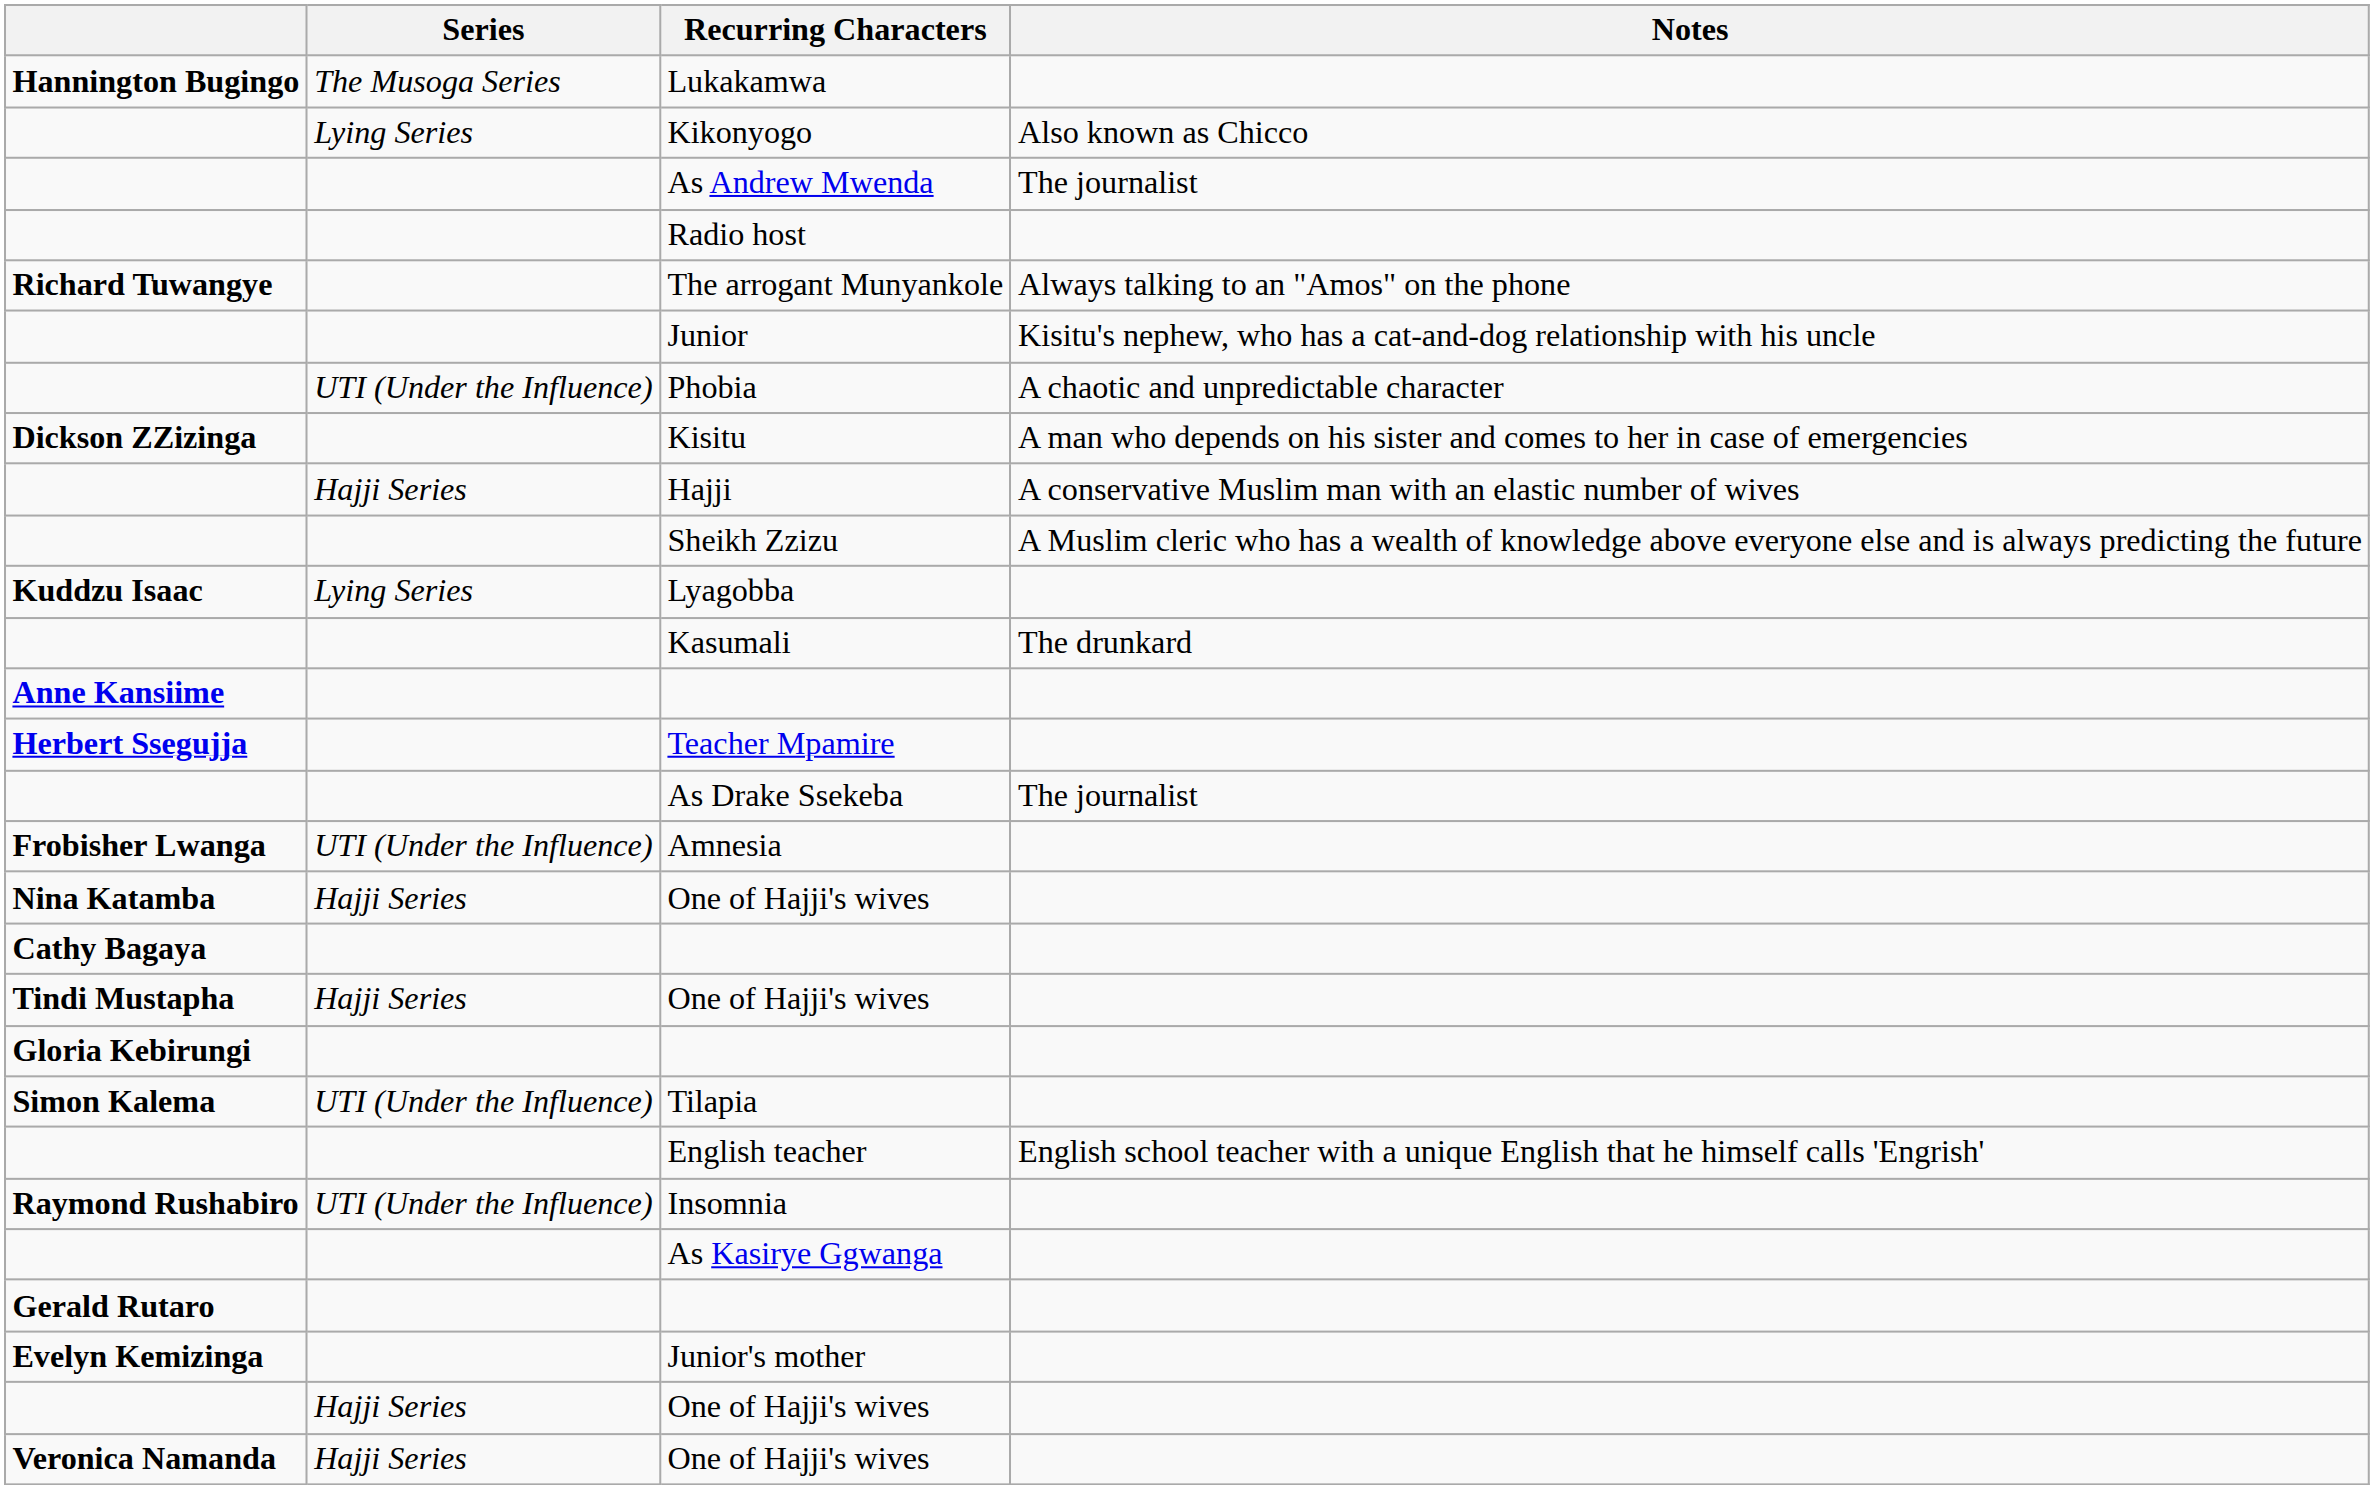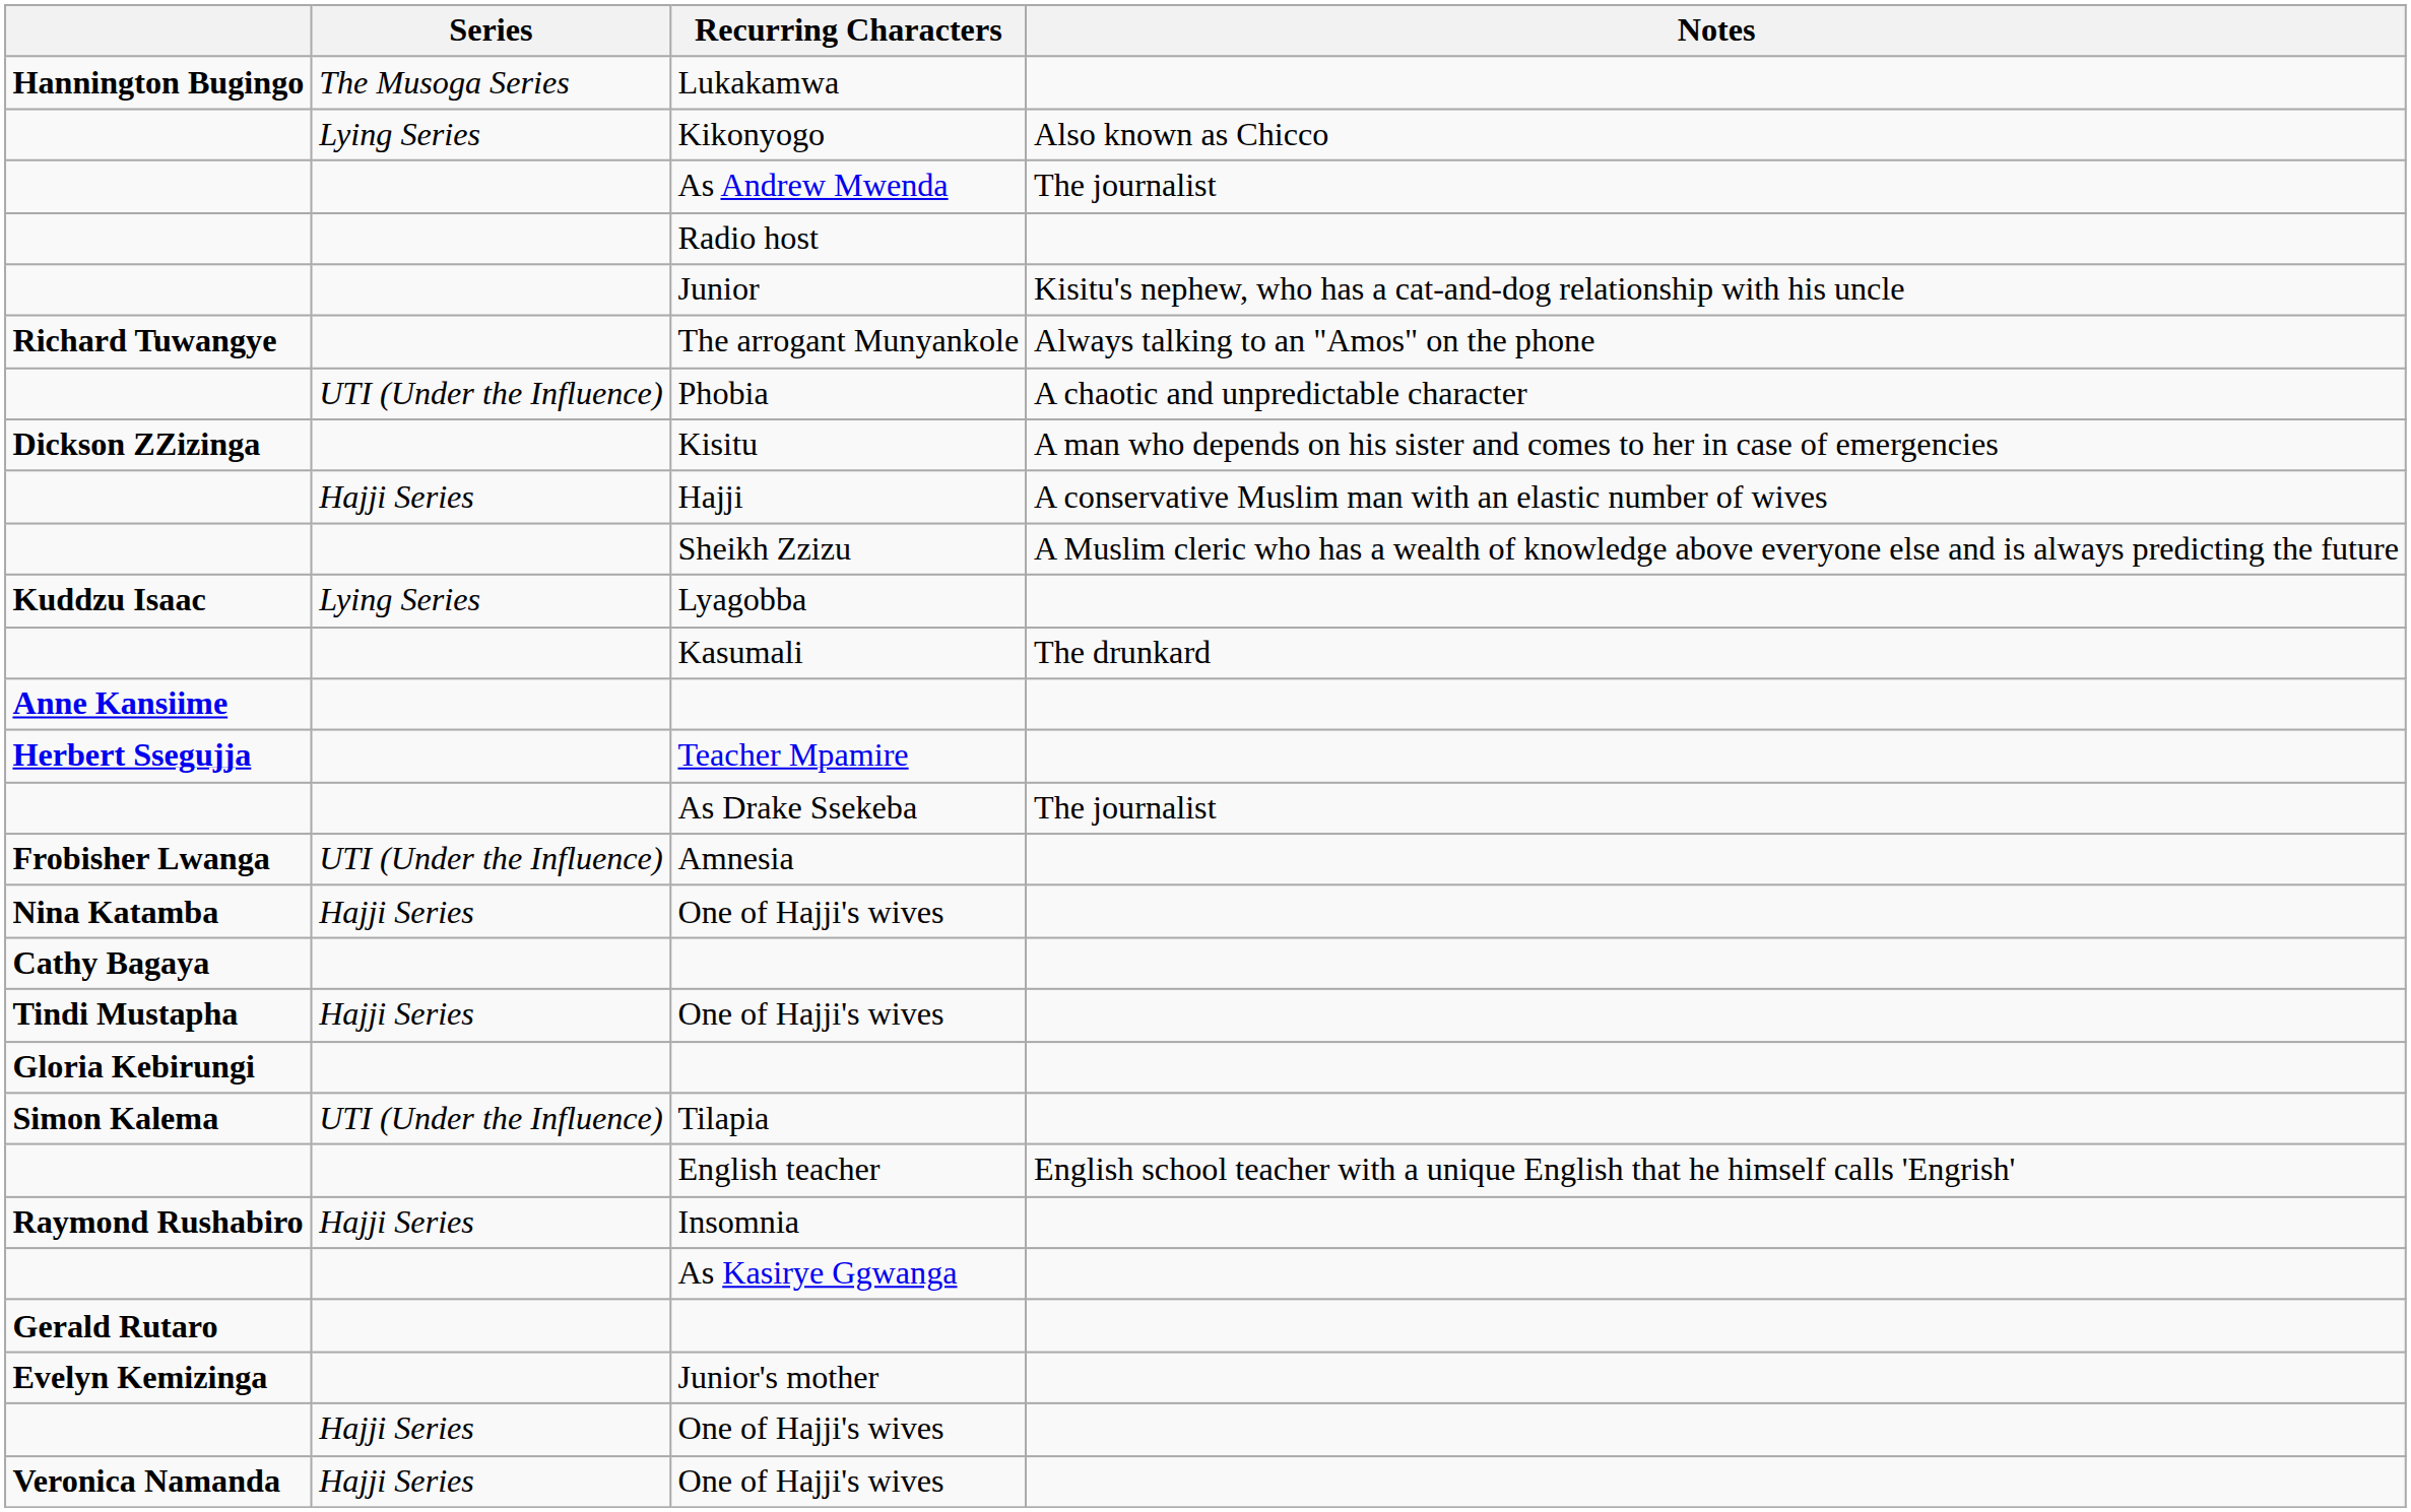rows swapped: The arrogant Munyankole <-> Junior
Insomnia | Series: UTI (Under the Influence) -> Hajji Series
